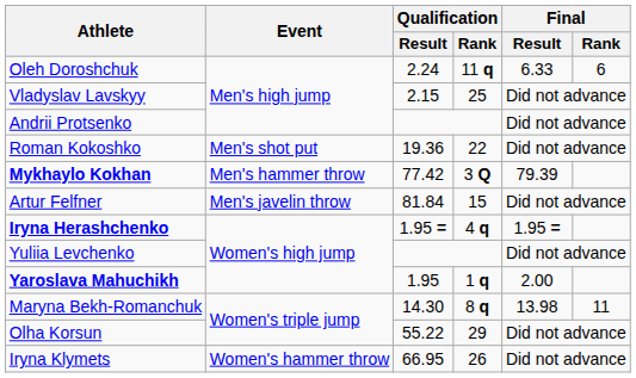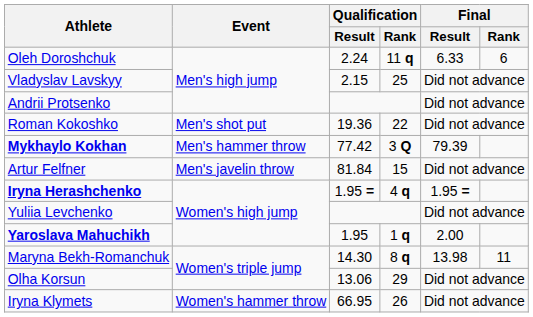Olha Korsun | Qualification / Result: 55.22 -> 13.06
